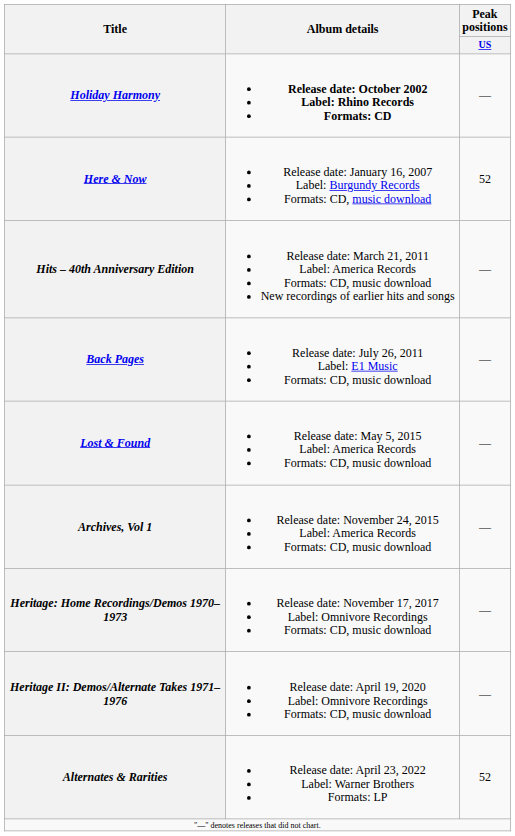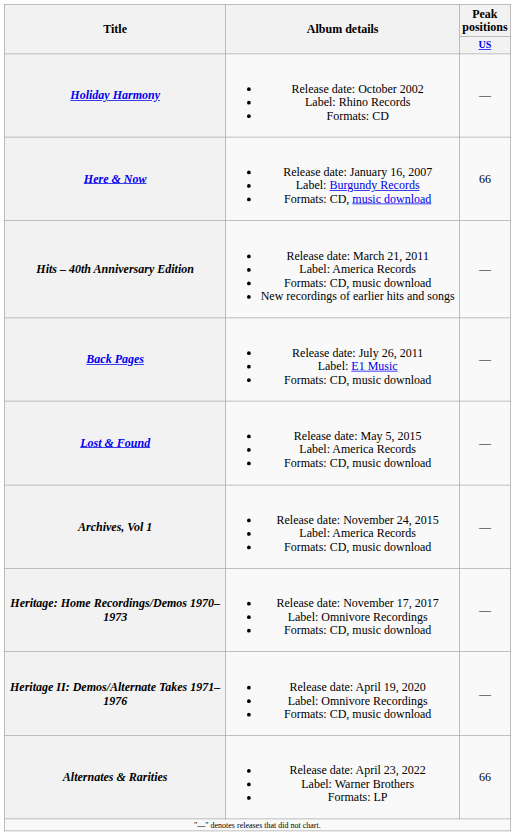Holiday Harmony | Album details: bold -> normal
Here & Now | Peak positions / US: 52 -> 66
Alternates & Rarities | Peak positions / US: 52 -> 66
